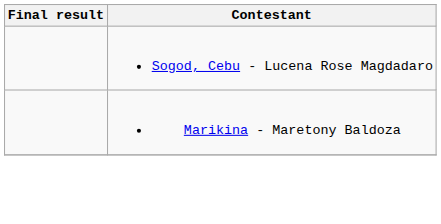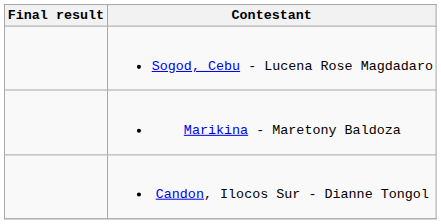+ row: Candon, Ilocos Sur - Dianne Tongol
